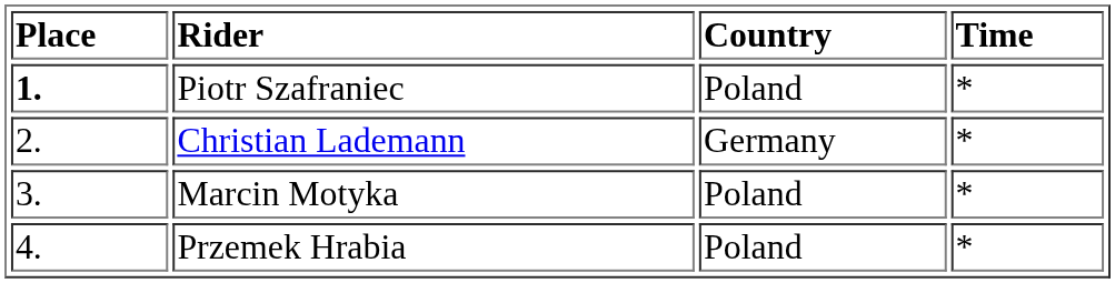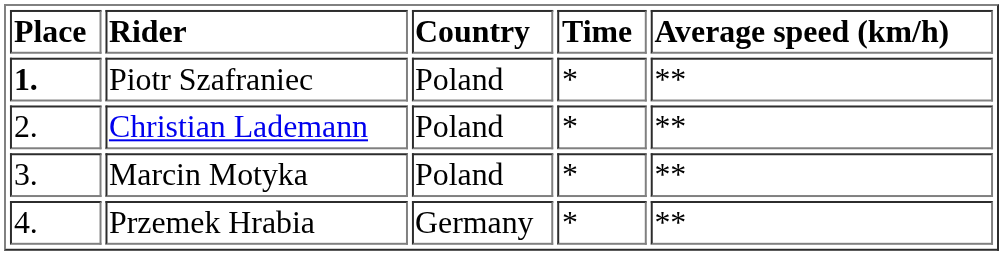+ column: Average speed (km/h) | ** | ** | ** | **
Christian Lademann | Country: Germany -> Poland
Przemek Hrabia | Country: Poland -> Germany
